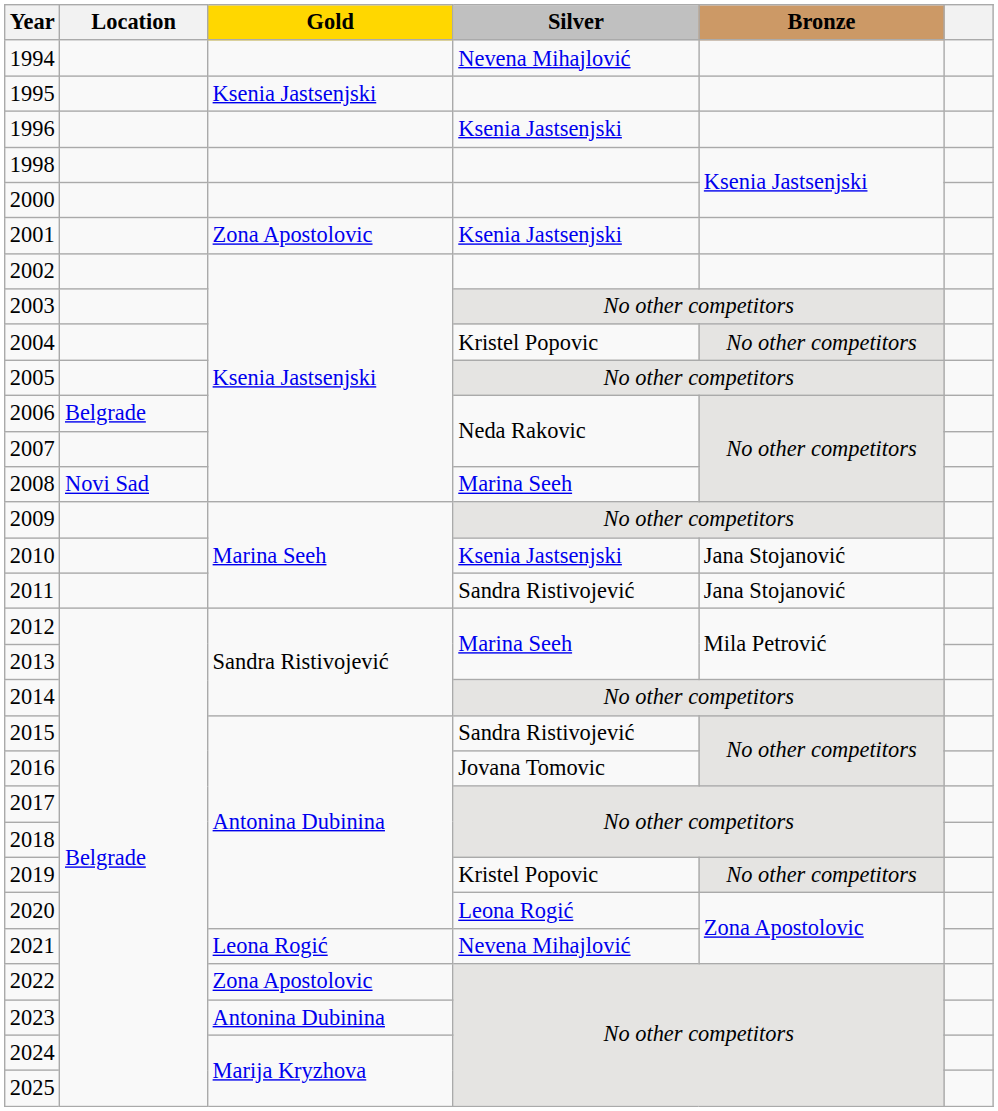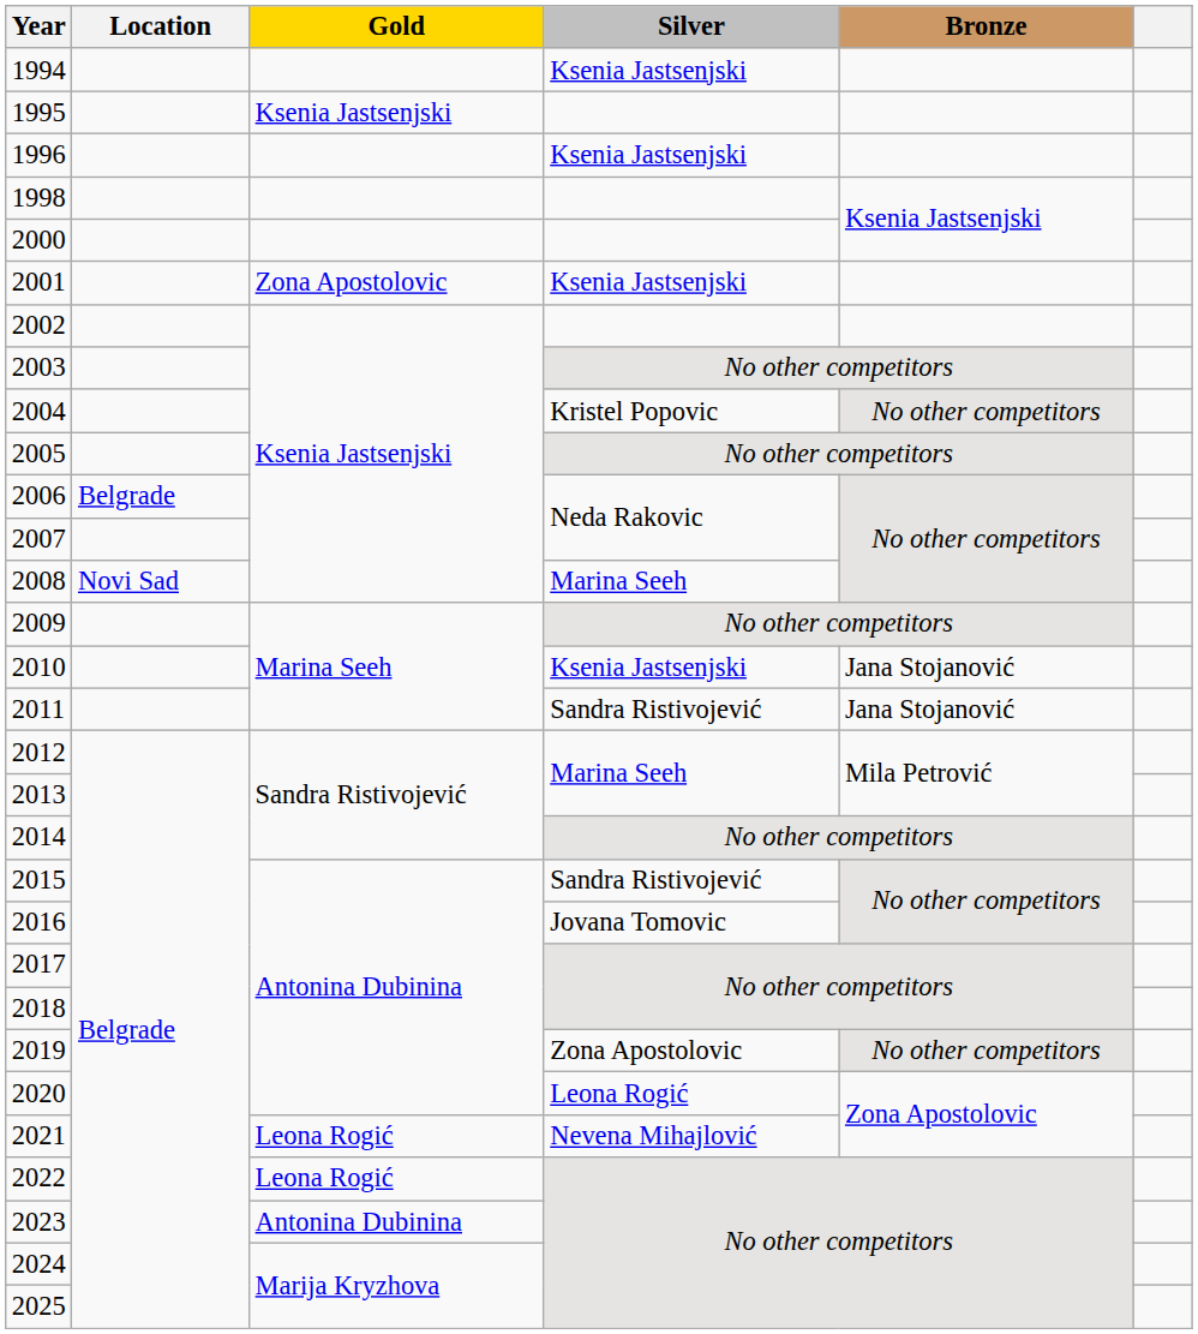1994 | Silver: Nevena Mihajlović -> Ksenia Jastsenjski
2019 | Silver: Kristel Popovic -> Zona Apostolovic
2022 | Gold: Zona Apostolovic -> Leona Rogić
